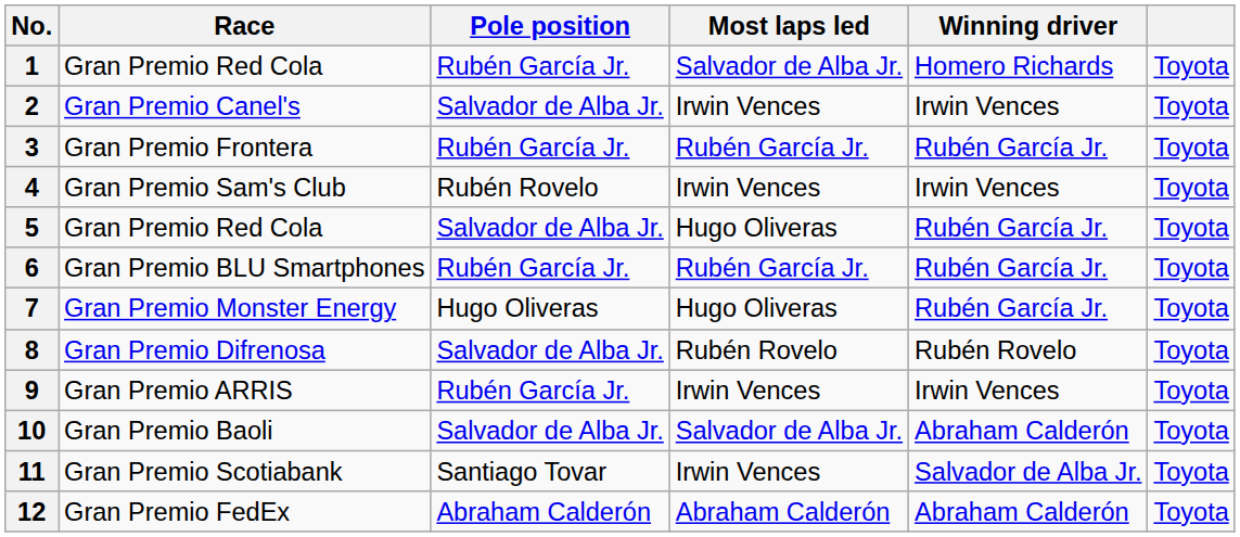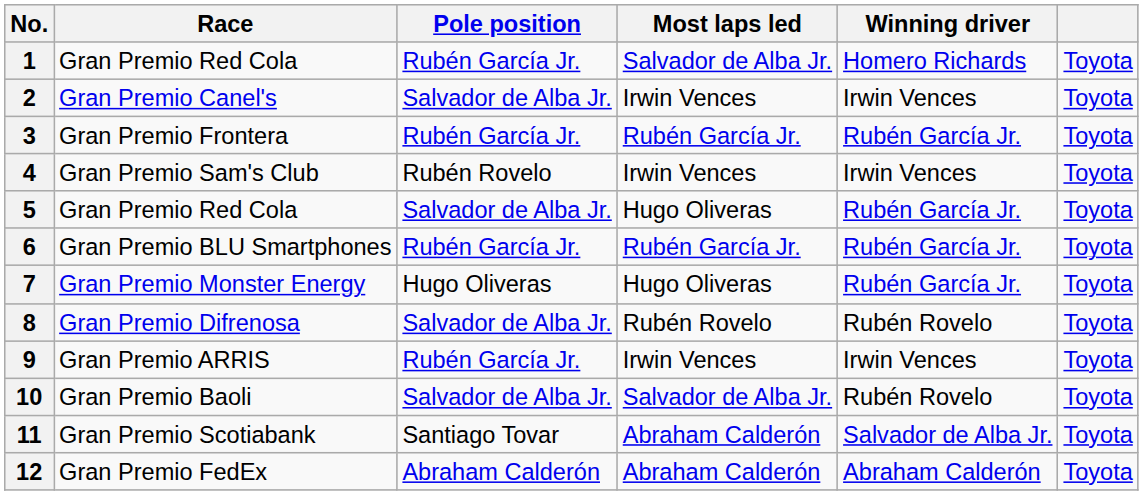10 | Winning driver: Abraham Calderón -> Rubén Rovelo
11 | Most laps led: Irwin Vences -> Abraham Calderón
